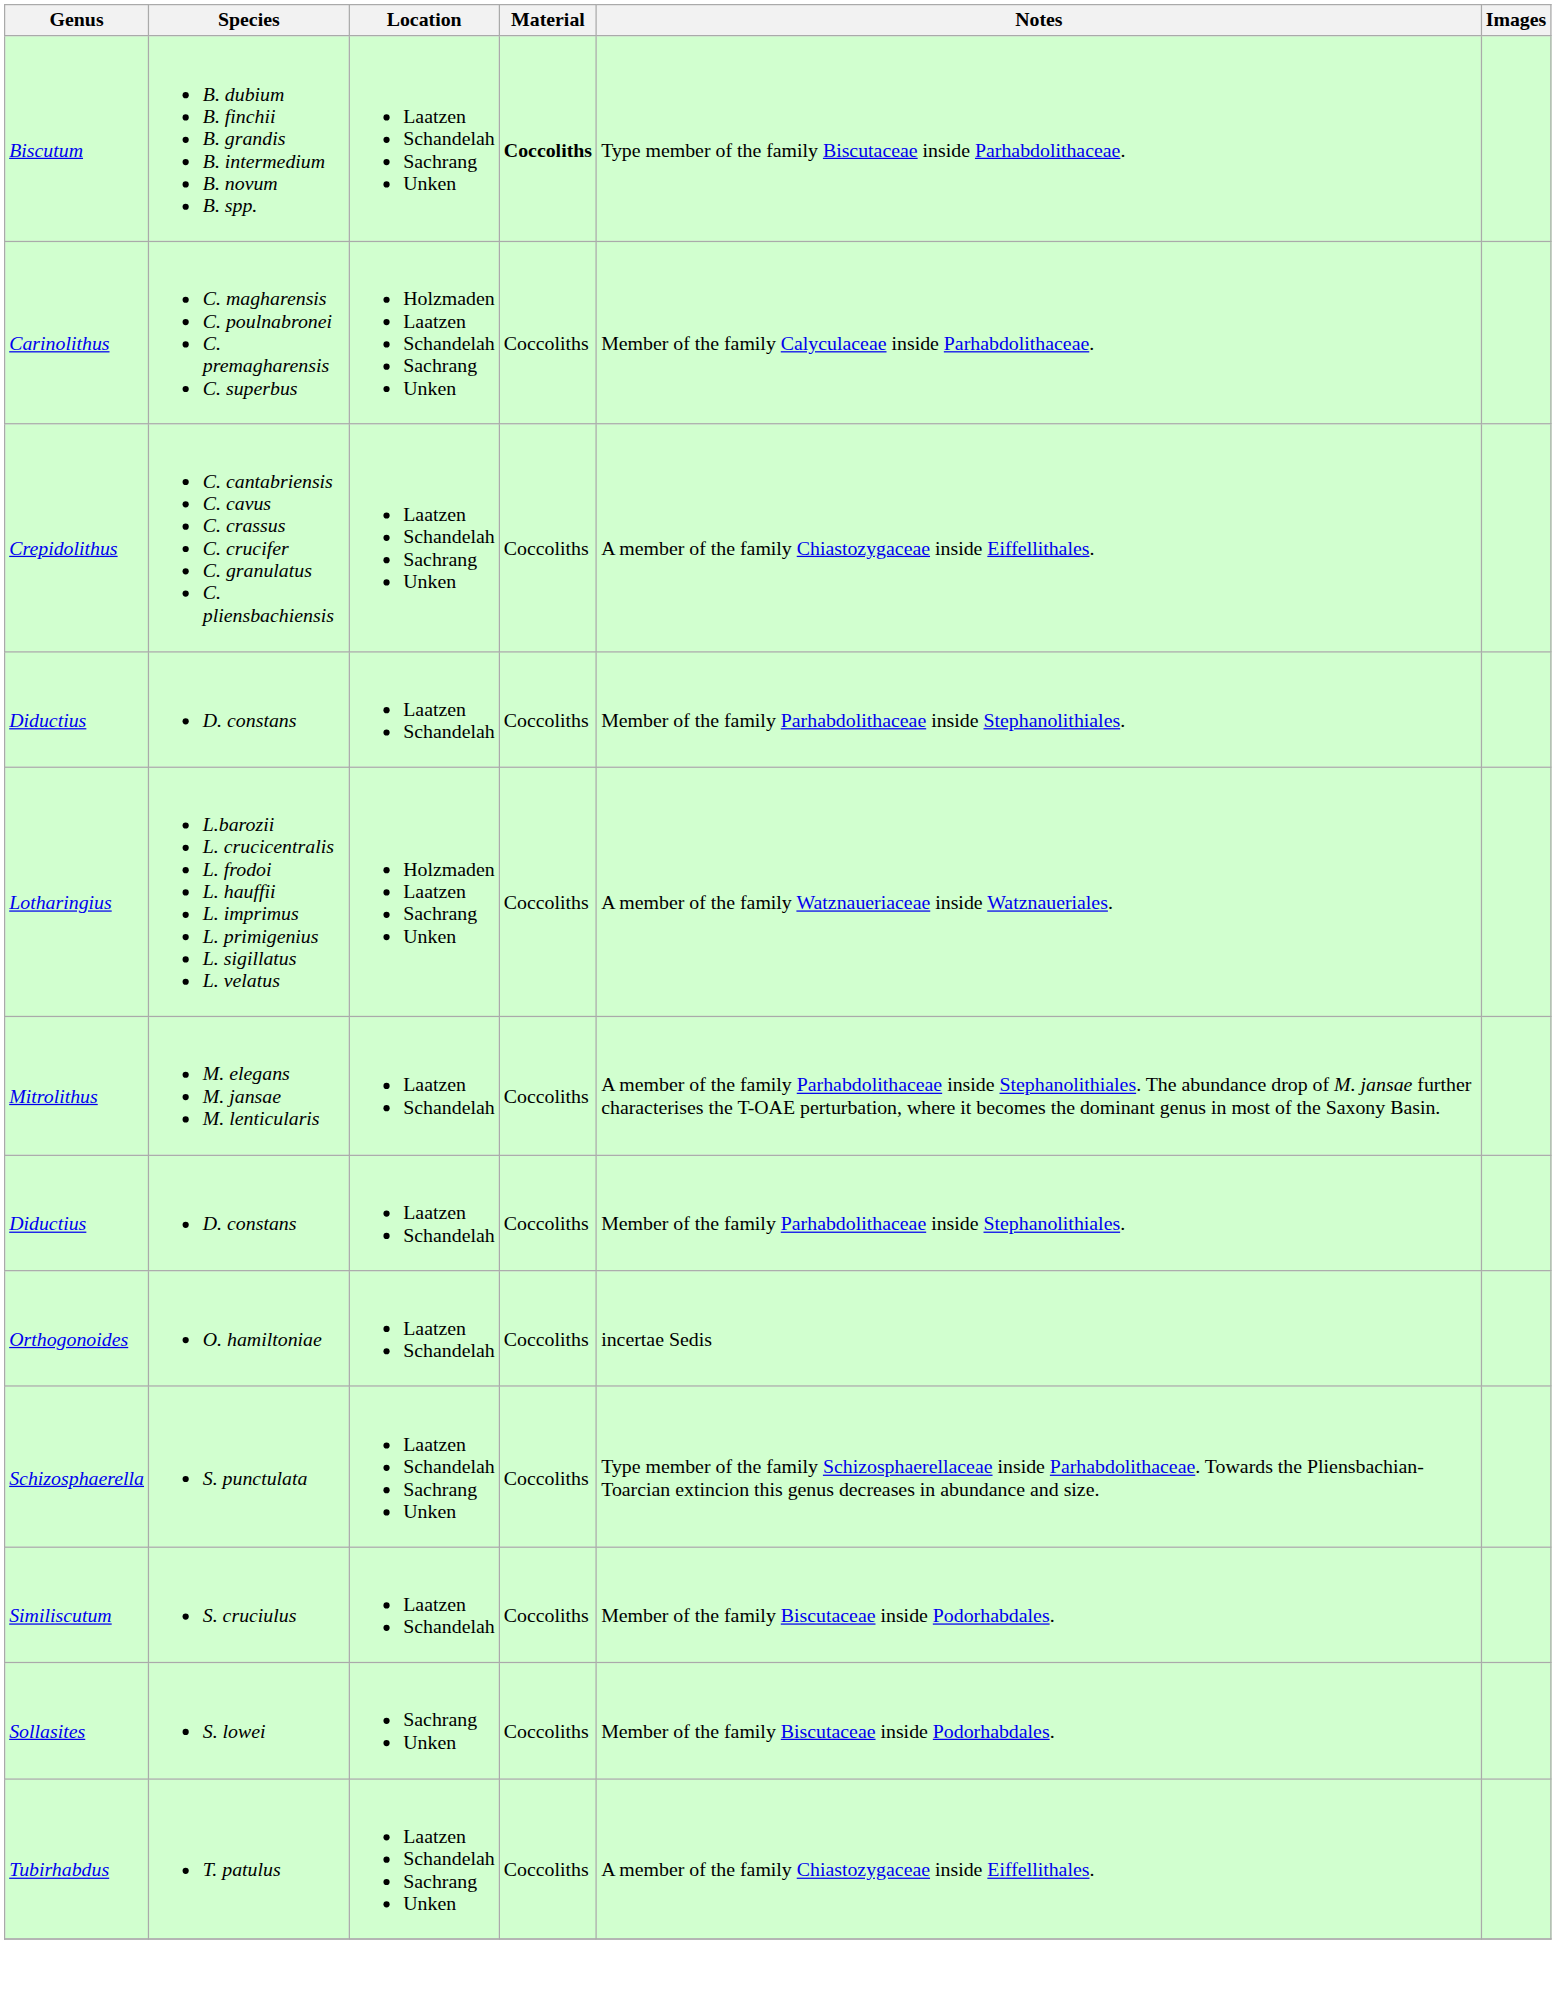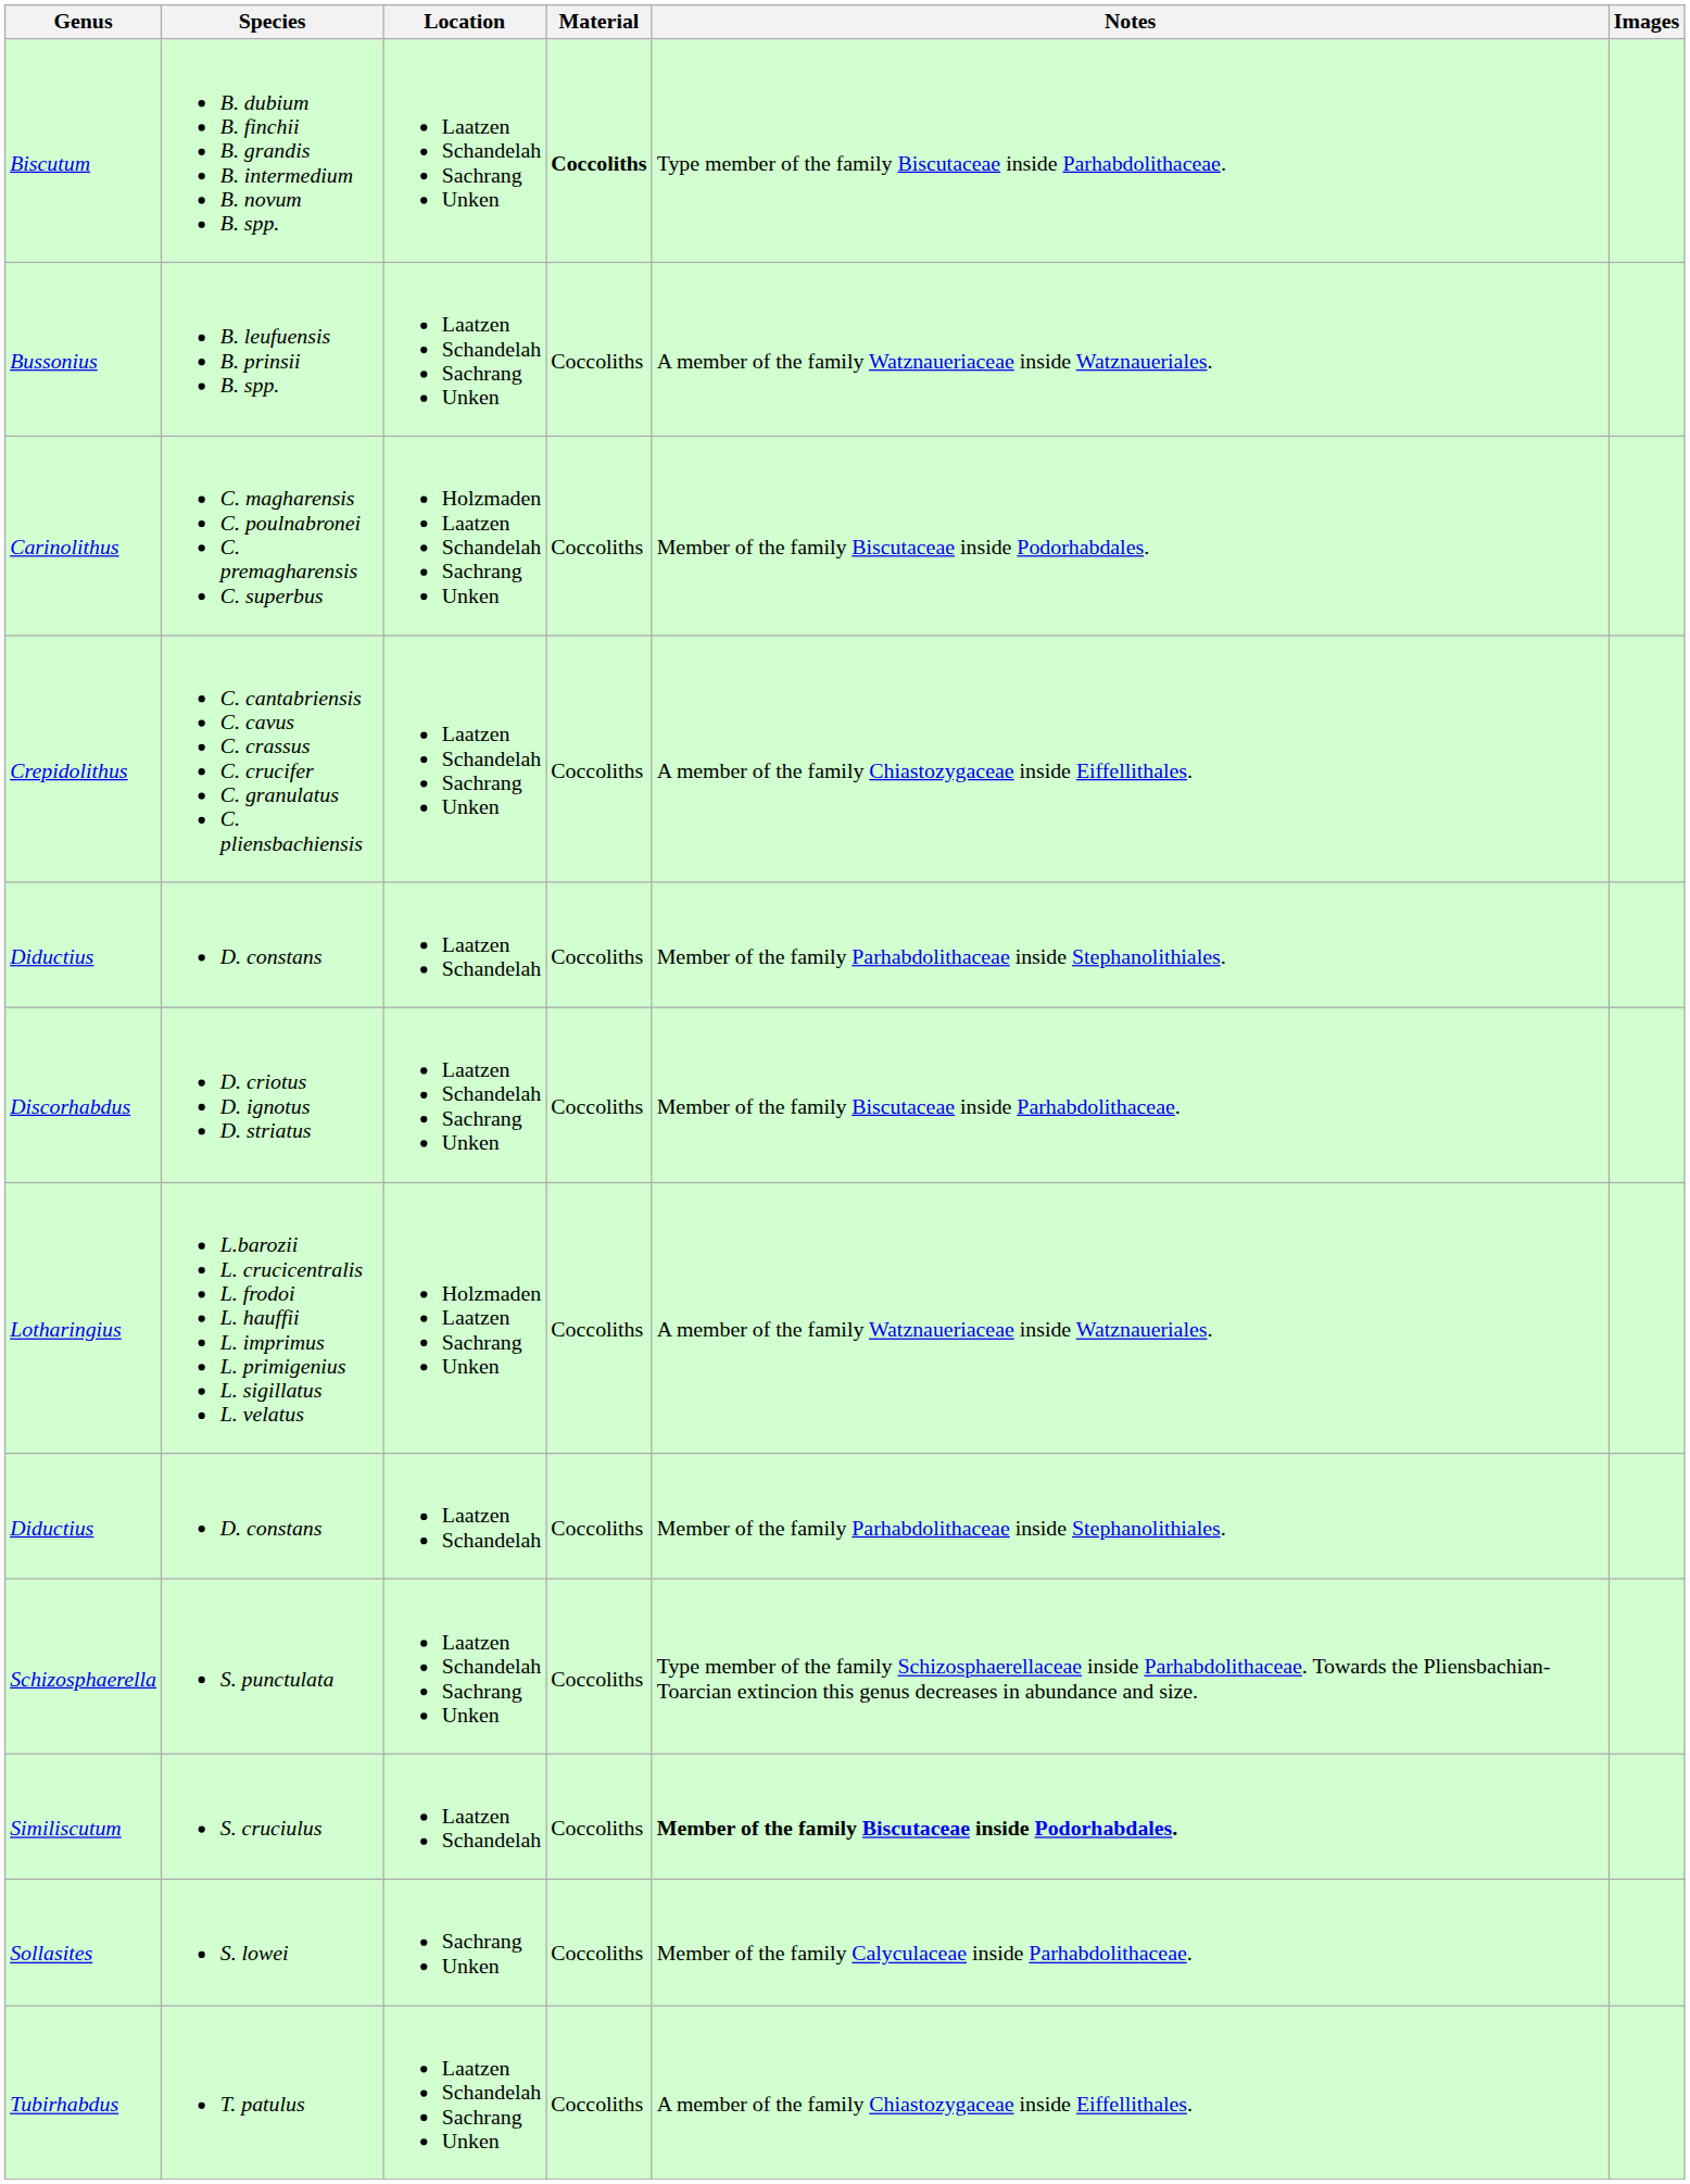+ row: Bussonius | B. leufuensis B. prinsii B. spp. | Laatzen Schandelah Sachrang Unken | Coccoliths | A member of the family Watznaueriaceae inside Watznaueriales.
Carinolithus | Notes: Member of the family Calyculaceae inside Parhabdolithaceae. -> Member of the family Biscutaceae inside Podorhabdales.
+ row: Discorhabdus | D. criotus D. ignotus D. striatus | Laatzen Schandelah Sachrang Unken | Coccoliths | Member of the family Biscutaceae inside Parhabdolithaceae.
- row: Mitrolithus | M. elegans M. jansae M. lenticularis | Laatzen Schandelah | Coccoliths | A member of the family Parhabdolithaceae inside Stephanolithiales. The abundance drop of M. jansae further characterises the T-OAE perturbation, where it becomes the dominant genus in most of the Saxony Basin.
- row: Orthogonoides | O. hamiltoniae | Laatzen Schandelah | Coccoliths | incertae Sedis
Similiscutum | Notes: normal -> bold
Sollasites | Notes: Member of the family Biscutaceae inside Podorhabdales. -> Member of the family Calyculaceae inside Parhabdolithaceae.
